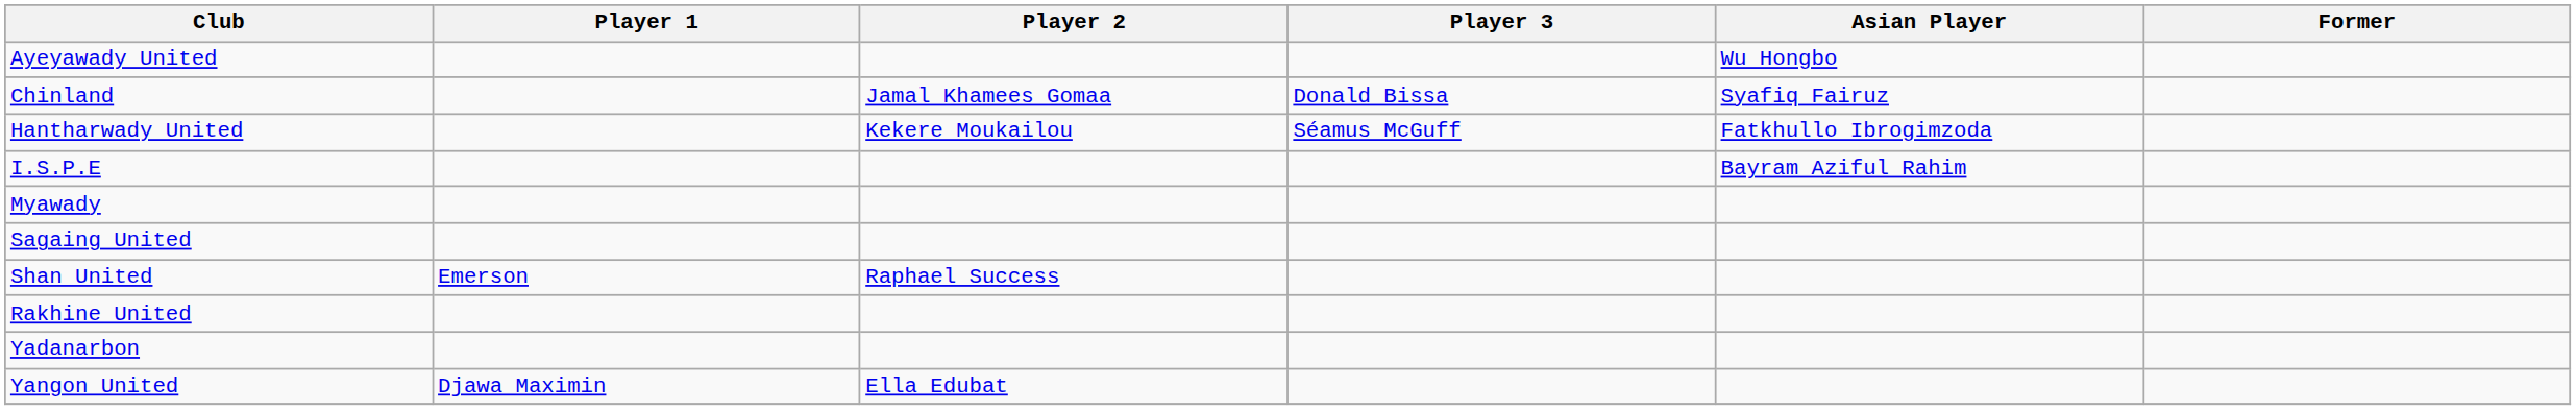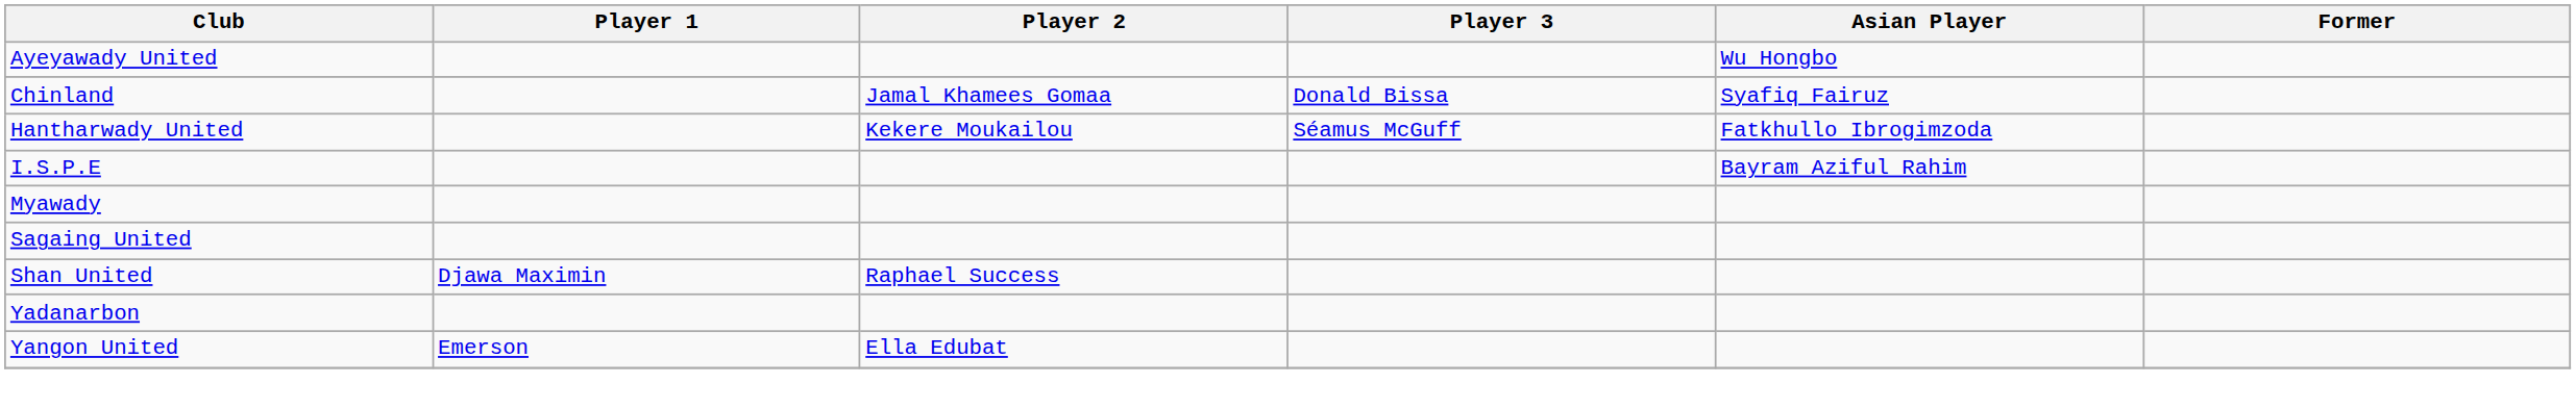Shan United | Player 1: Emerson -> Djawa Maximin
- row: Rakhine United
Yangon United | Player 1: Djawa Maximin -> Emerson
